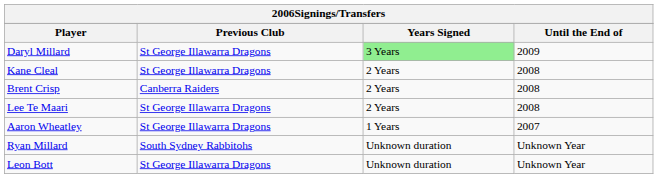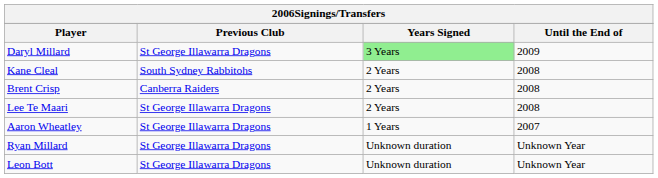Kane Cleal | Previous Club: St George Illawarra Dragons -> South Sydney Rabbitohs
Ryan Millard | Previous Club: South Sydney Rabbitohs -> St George Illawarra Dragons
